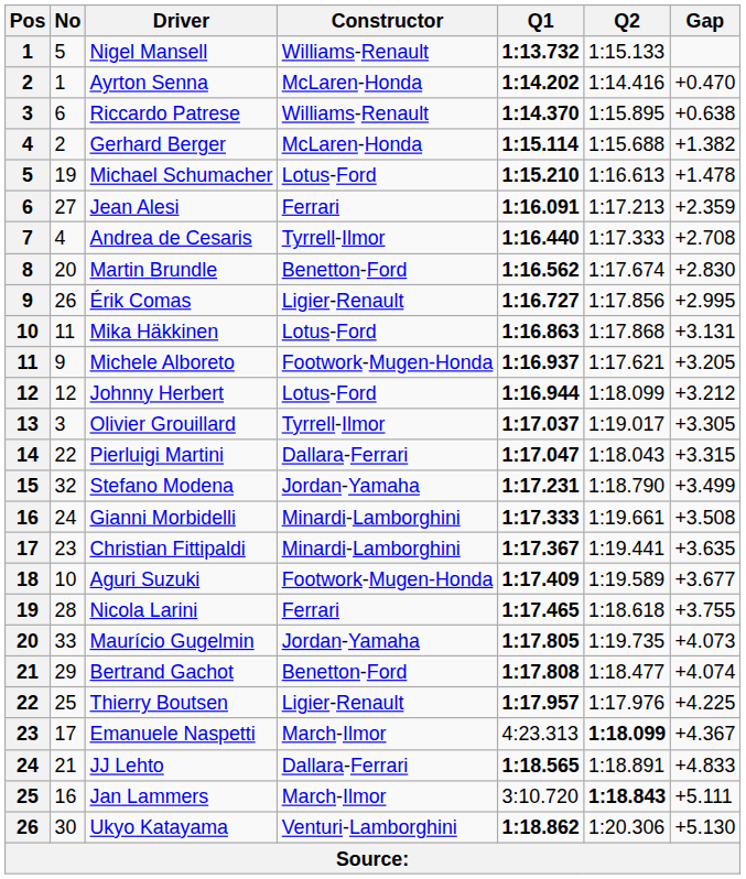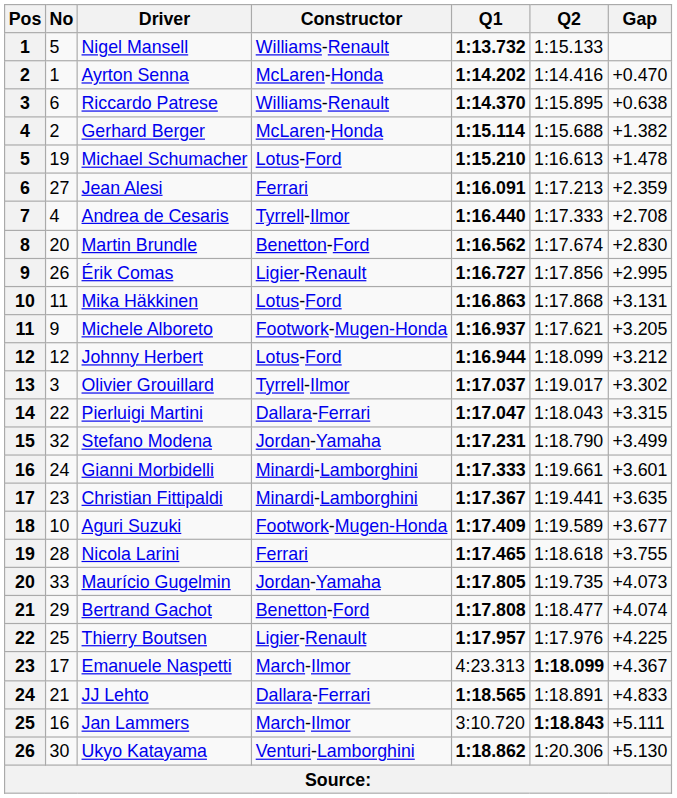Olivier Grouillard | Gap: +3.305 -> +3.302
Gianni Morbidelli | Gap: +3.508 -> +3.601
